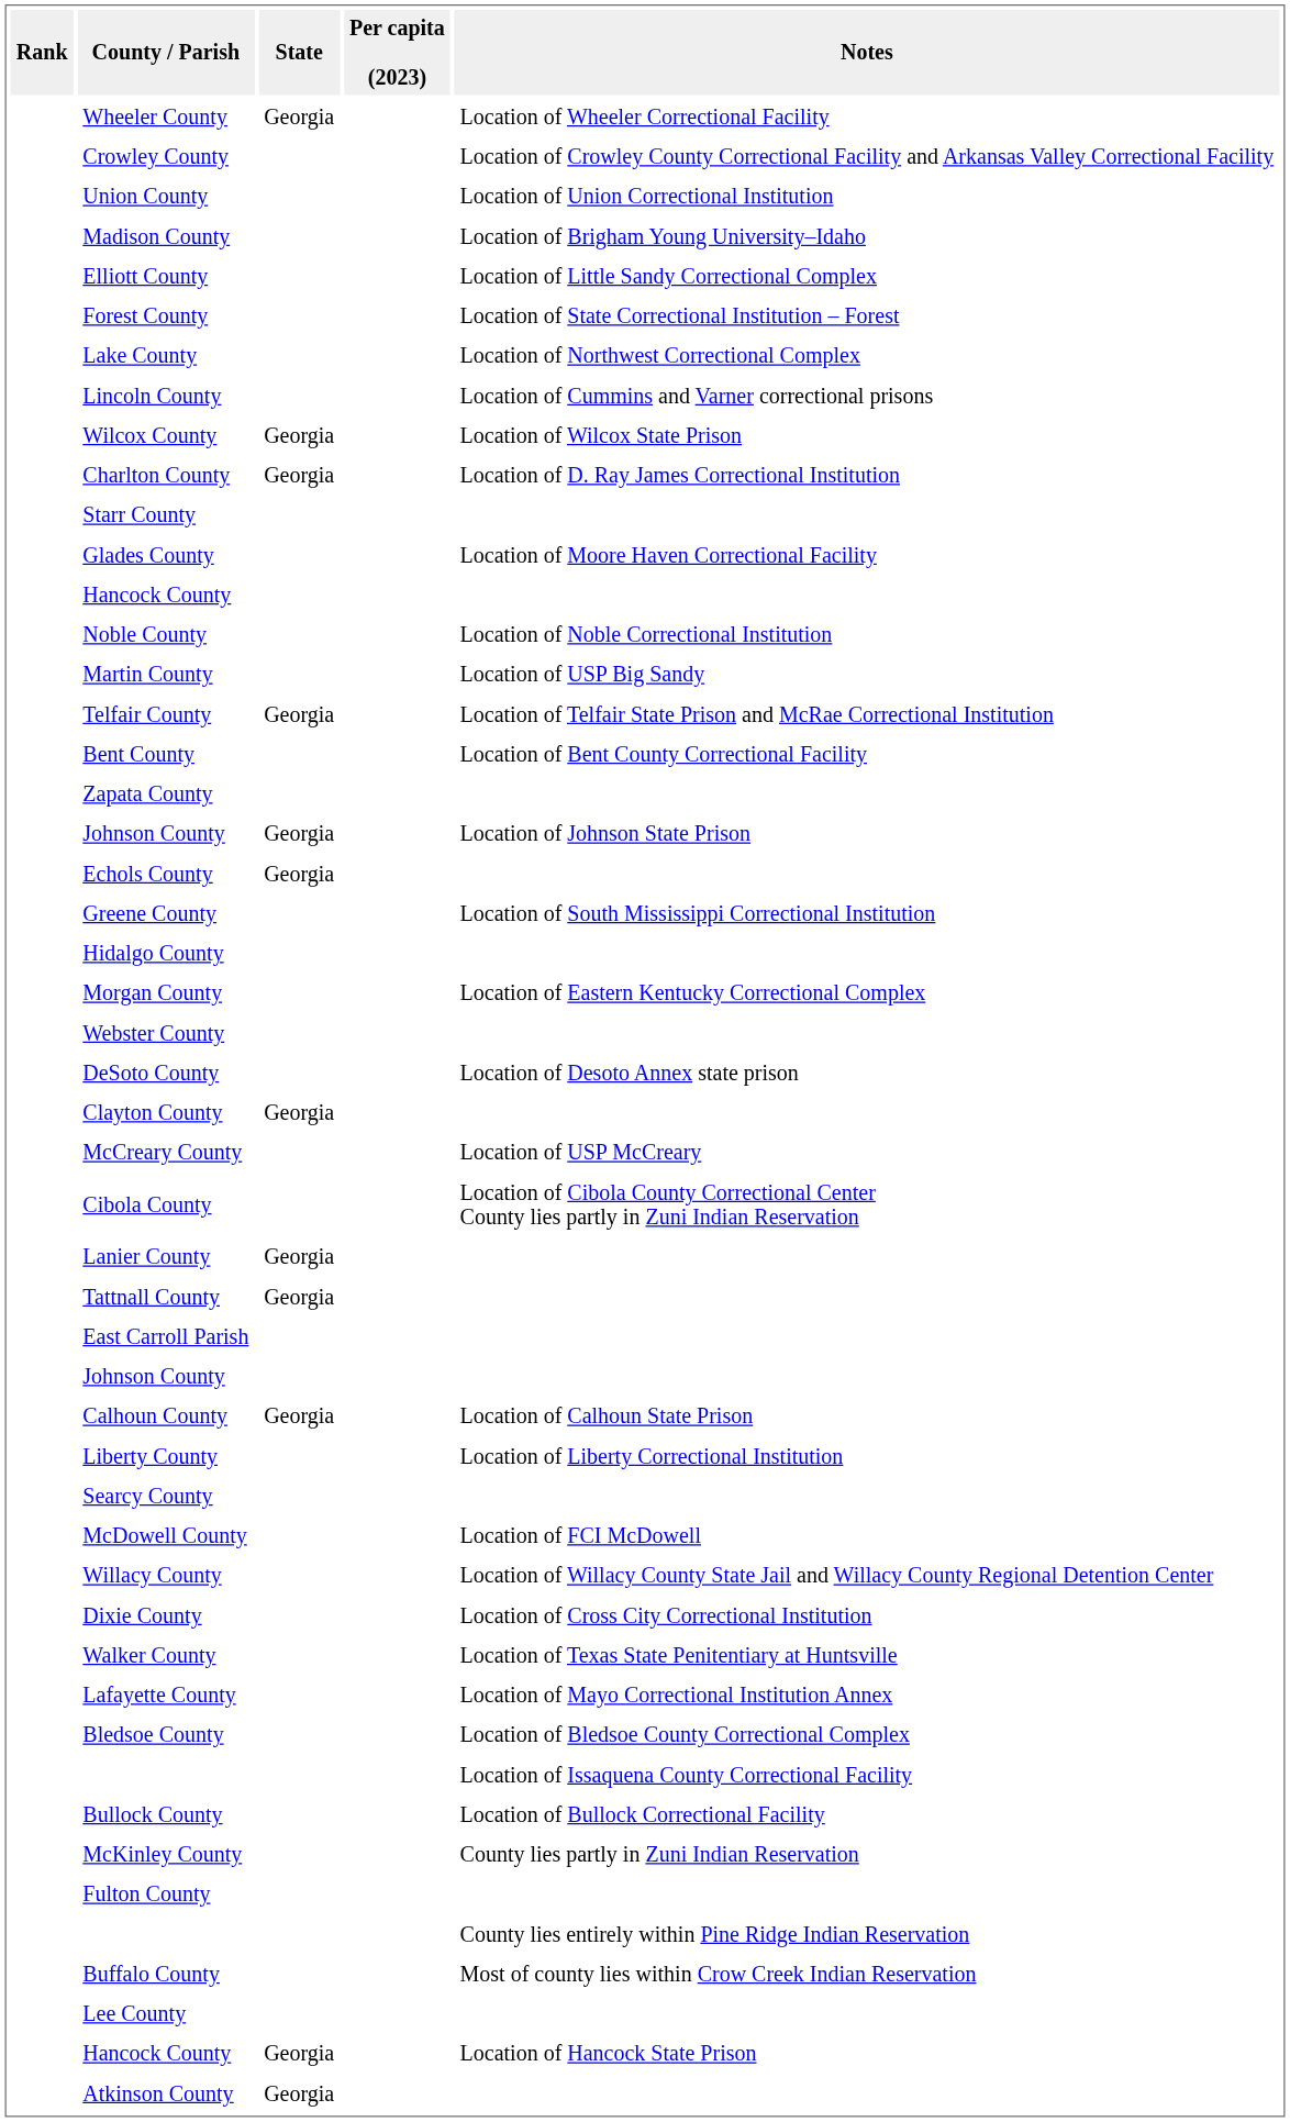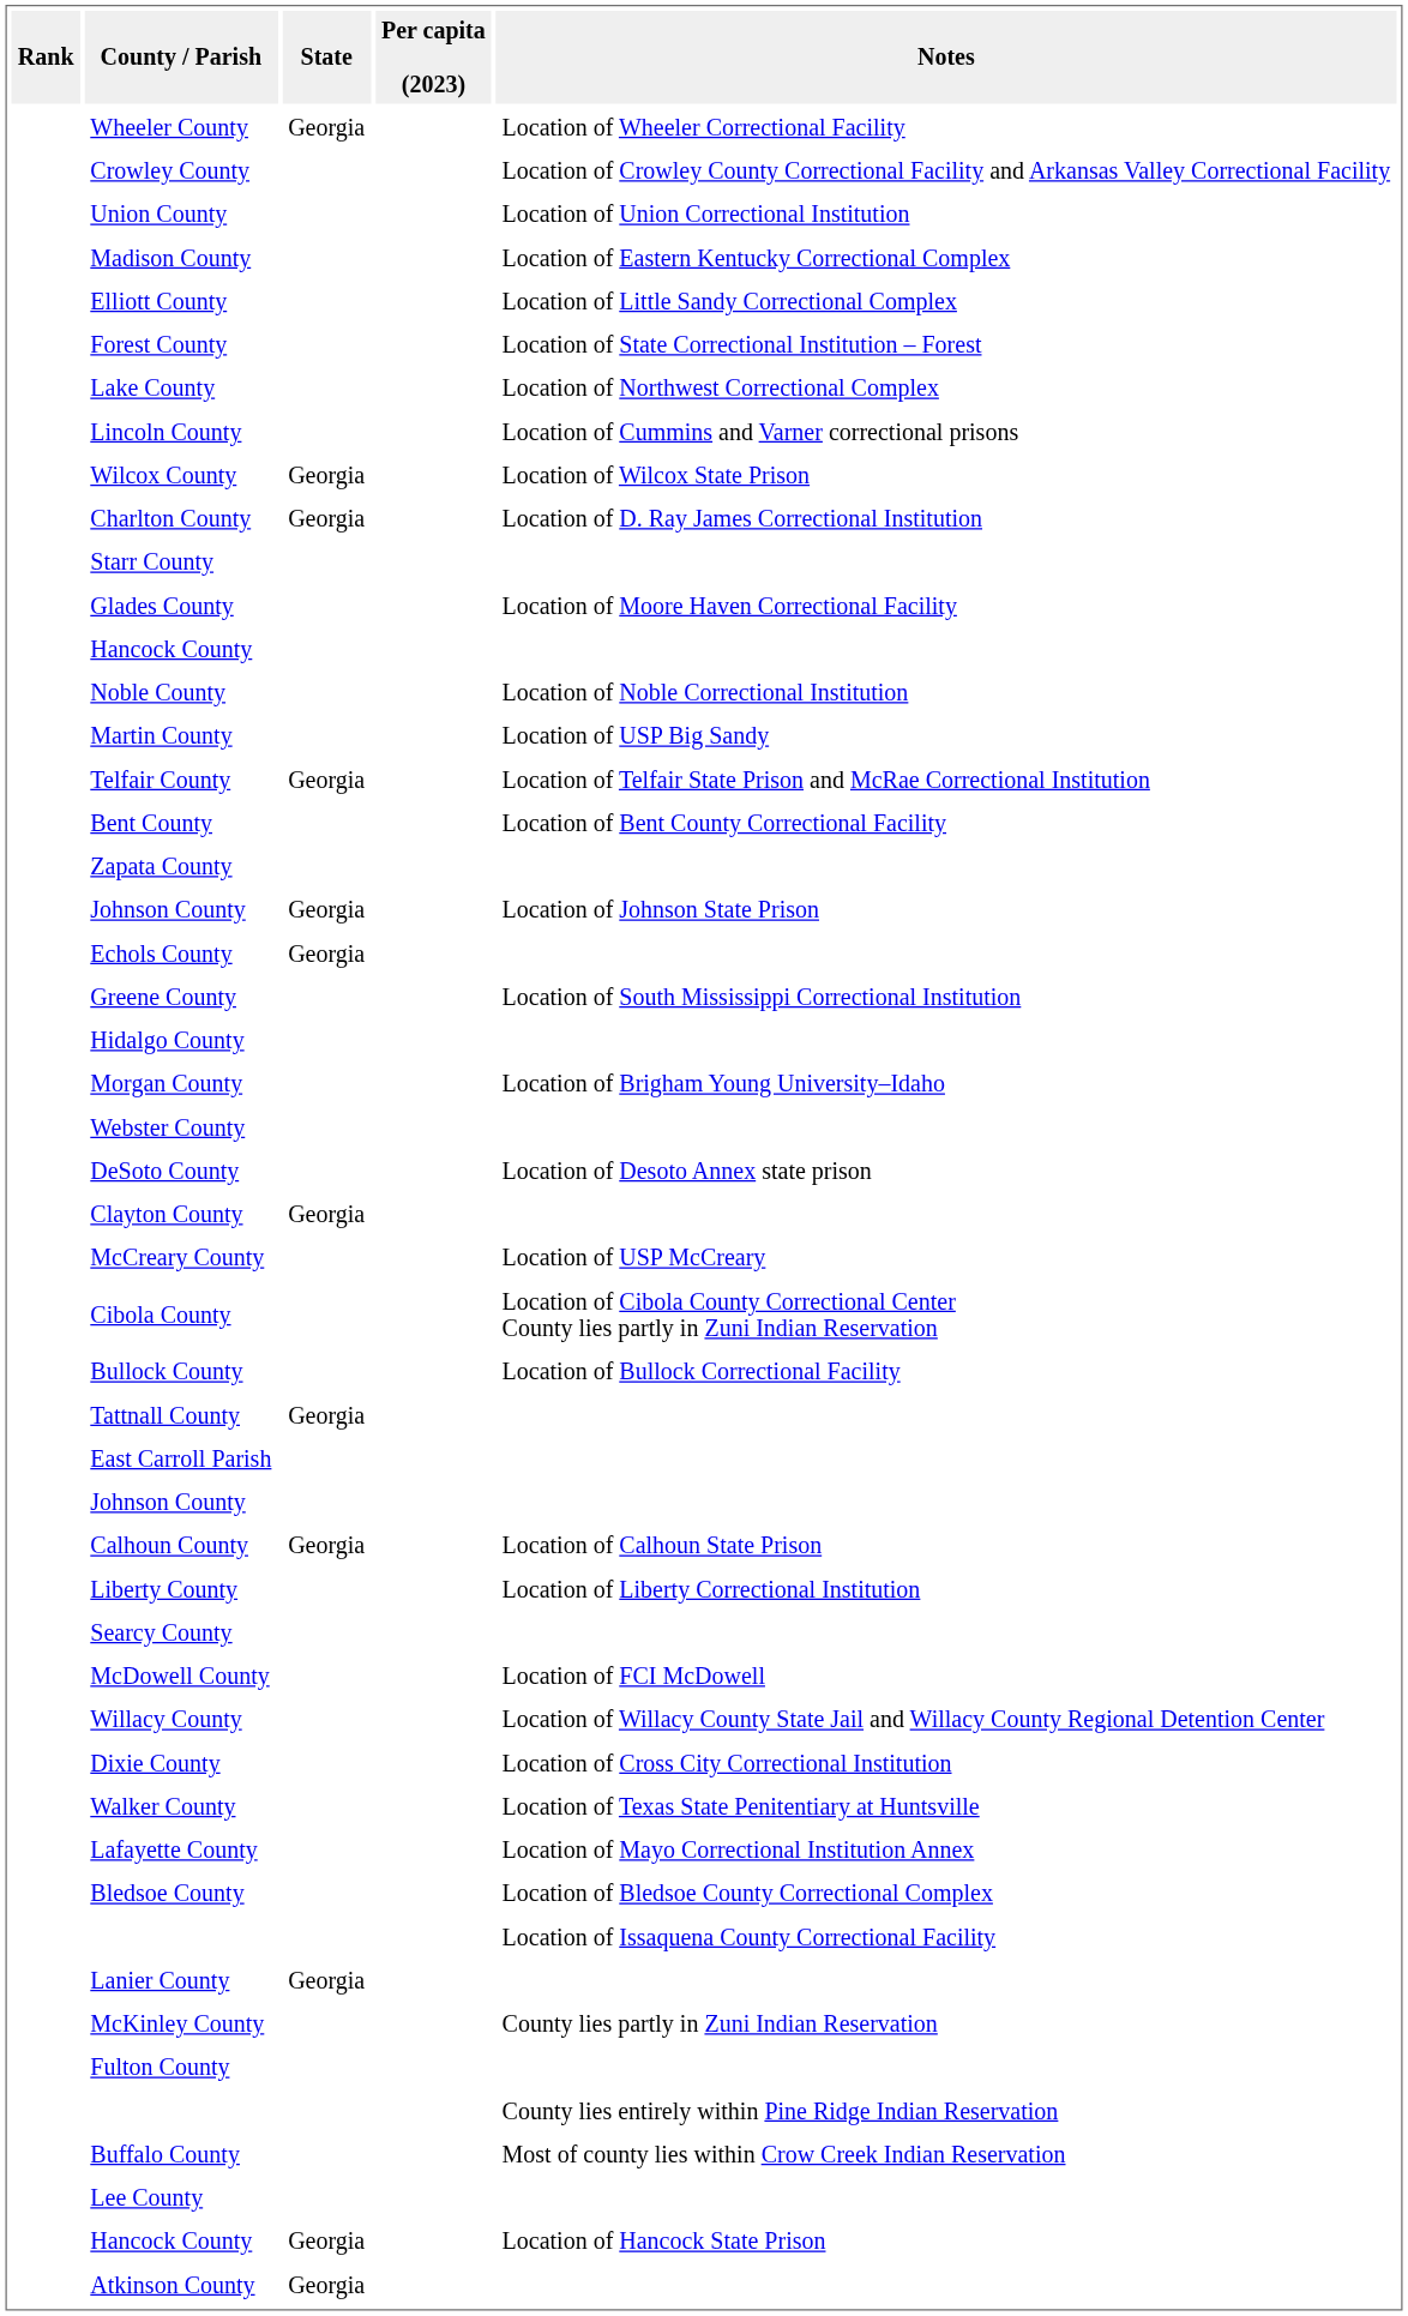Madison County | Notes: Location of Brigham Young University–Idaho -> Location of Eastern Kentucky Correctional Complex
Morgan County | Notes: Location of Eastern Kentucky Correctional Complex -> Location of Brigham Young University–Idaho
rows swapped: Lanier County <-> Bullock County
